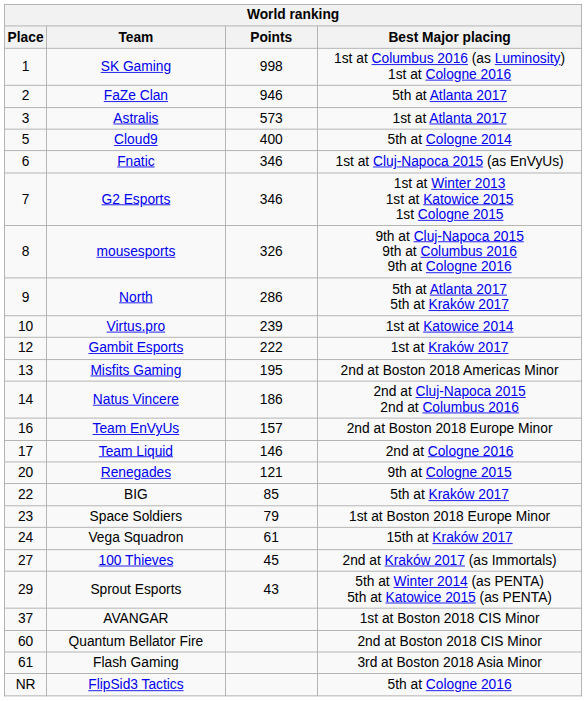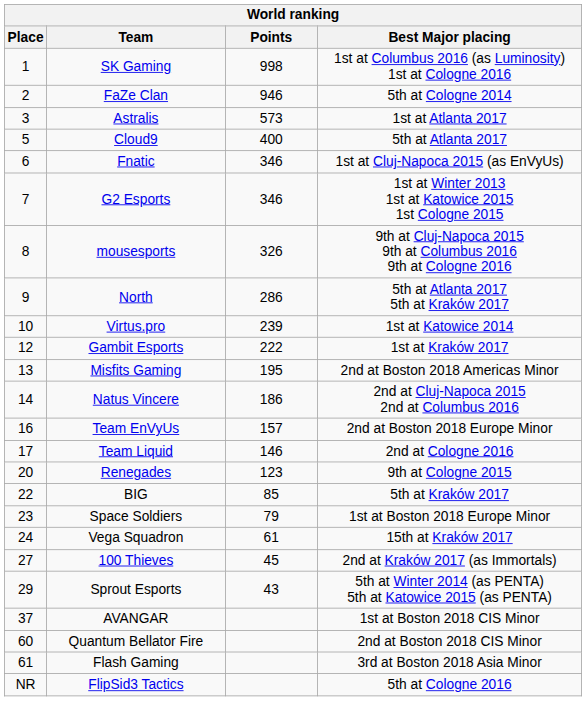FaZe Clan | Best Major placing: 5th at Atlanta 2017 -> 5th at Cologne 2014
Cloud9 | Best Major placing: 5th at Cologne 2014 -> 5th at Atlanta 2017
Renegades | Points: 121 -> 123
